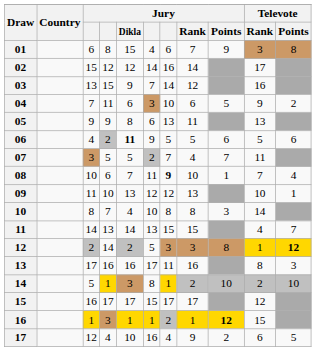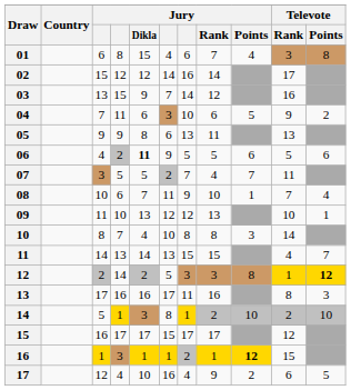01 | Jury / Points: 9 -> 4
08 | column 7: bold -> normal
